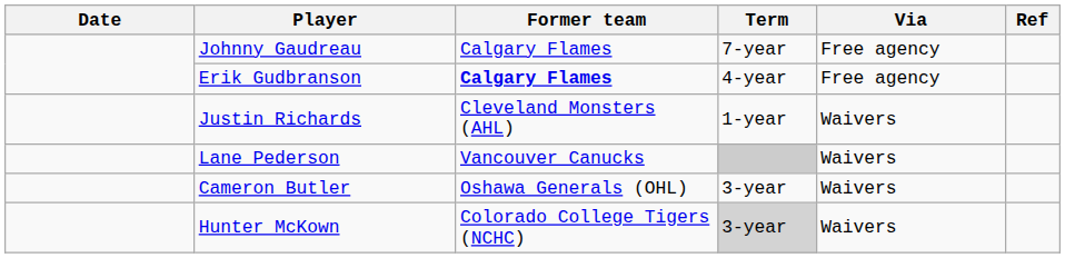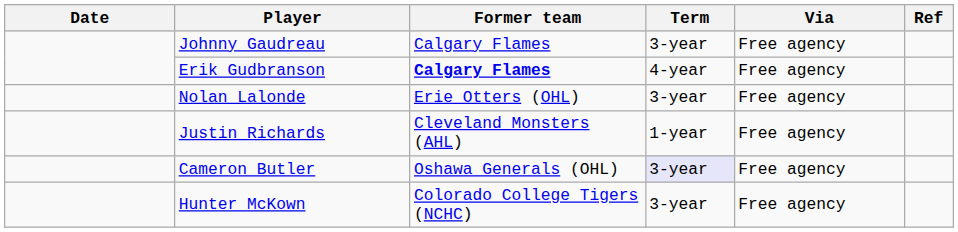Johnny Gaudreau | Term: 7-year -> 3-year
+ row: Nolan Lalonde | Erie Otters (OHL) | 3-year | Free agency
Justin Richards | Via: Waivers -> Free agency
- row: Lane Pederson | Vancouver Canucks | Waivers
Cameron Butler | Term: no background -> lavender background
Cameron Butler | Via: Waivers -> Free agency
Hunter McKown | Term: lightgrey background -> no background
Hunter McKown | Via: Waivers -> Free agency
